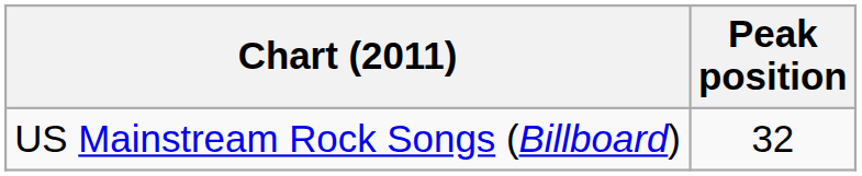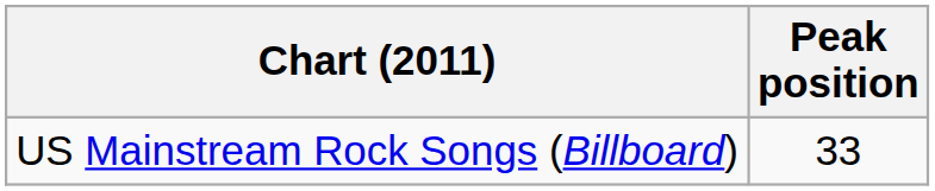US Mainstream Rock Songs (Billboard) | Peak position: 32 -> 33
